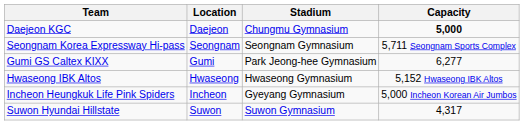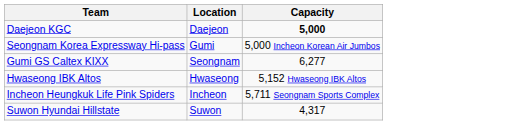- column: Stadium | Chungmu Gymnasium | Seongnam Gymnasium | Park Jeong-hee Gymnasium | Hwaseong Gymnasium | Gyeyang Gymnasium | Suwon Gymnasium
Seongnam Korea Expressway Hi-pass | Location: Seongnam -> Gumi
Seongnam Korea Expressway Hi-pass | Capacity: 5,711 Seongnam Sports Complex -> 5,000 Incheon Korean Air Jumbos
Gumi GS Caltex KIXX | Location: Gumi -> Seongnam
Incheon Heungkuk Life Pink Spiders | Capacity: 5,000 Incheon Korean Air Jumbos -> 5,711 Seongnam Sports Complex
